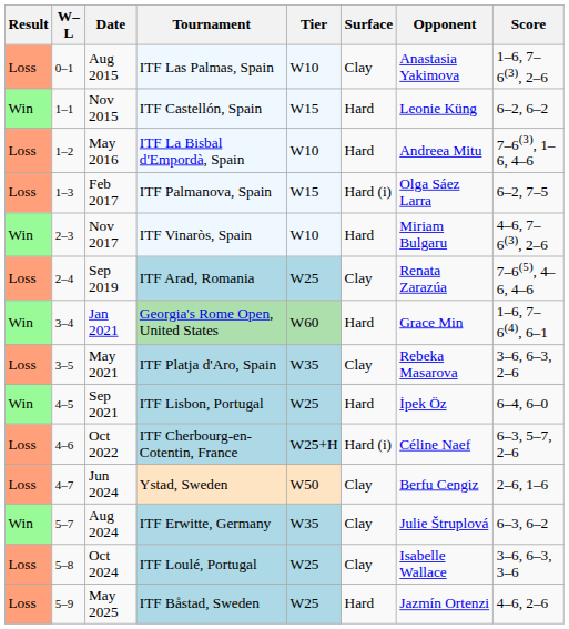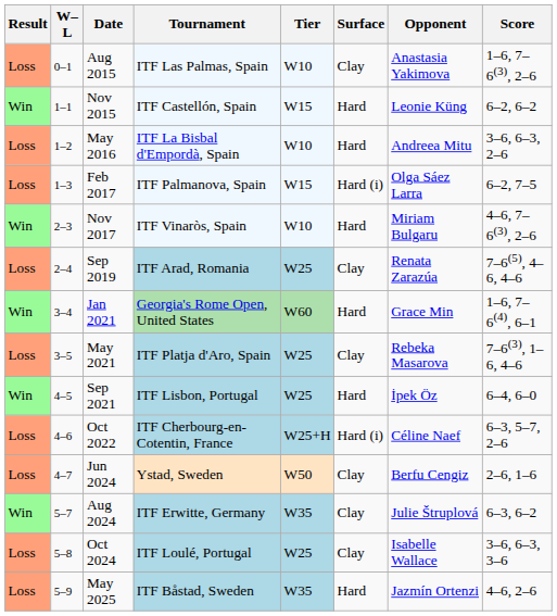May 2016 | Score: 7–6(3), 1–6, 4–6 -> 3–6, 6–3, 2–6
May 2021 | Tier: W35 -> W25
May 2021 | Score: 3–6, 6–3, 2–6 -> 7–6(3), 1–6, 4–6
May 2025 | Tier: W25 -> W35
